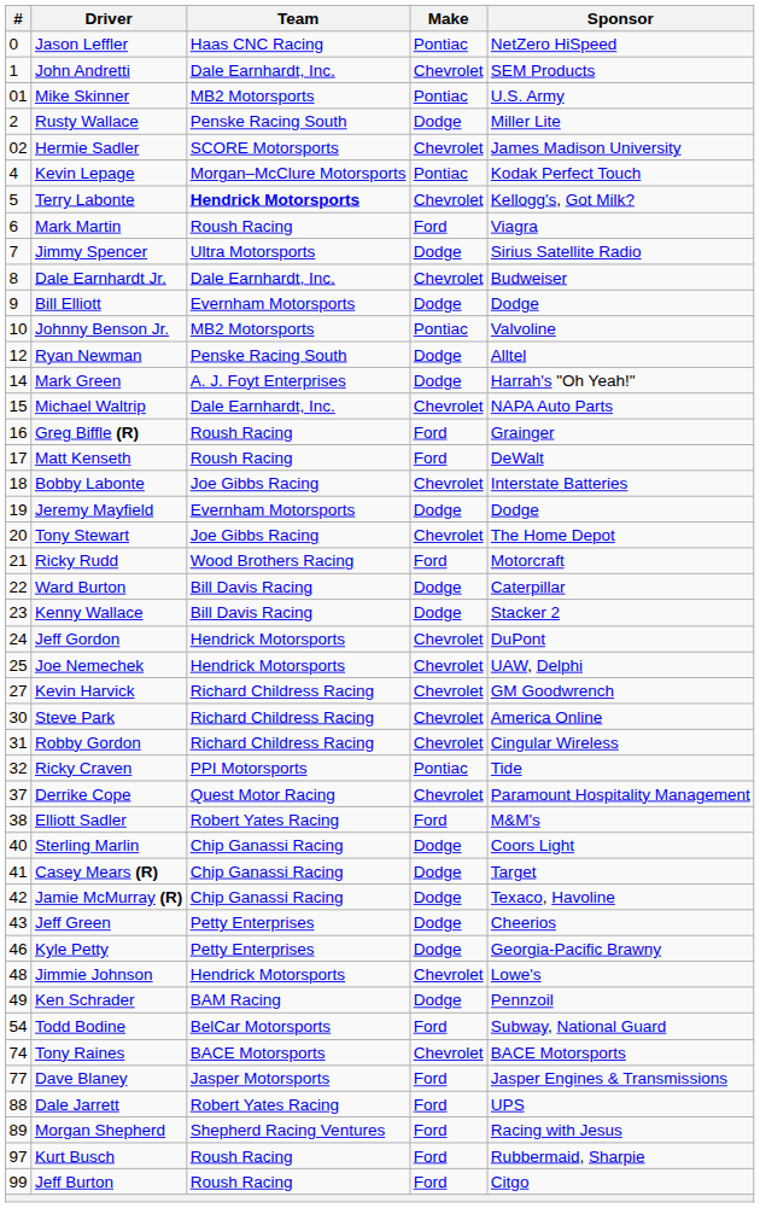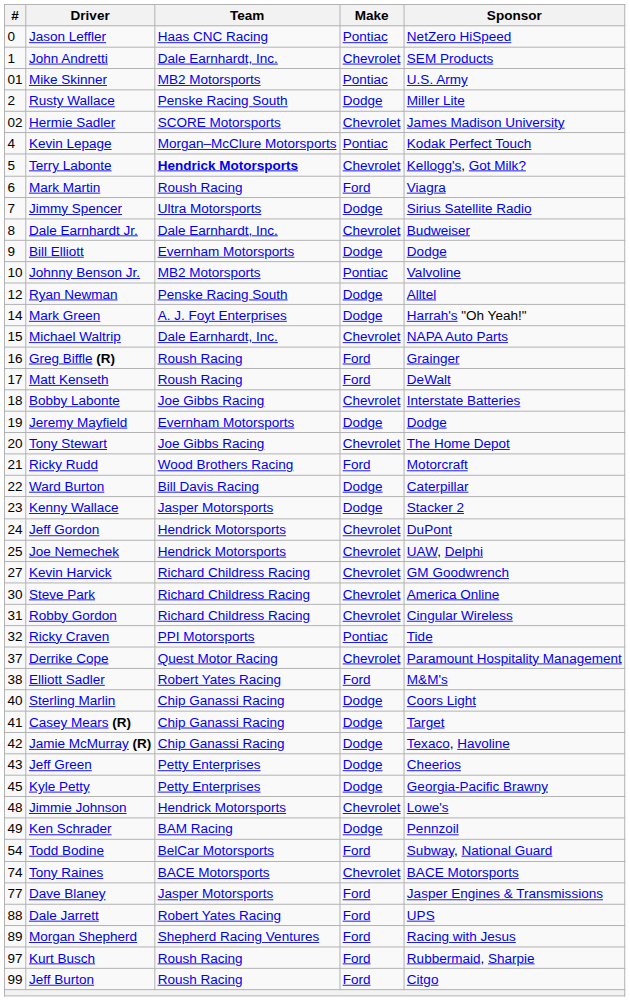Kenny Wallace | Team: Bill Davis Racing -> Jasper Motorsports
Kyle Petty | #: 46 -> 45
